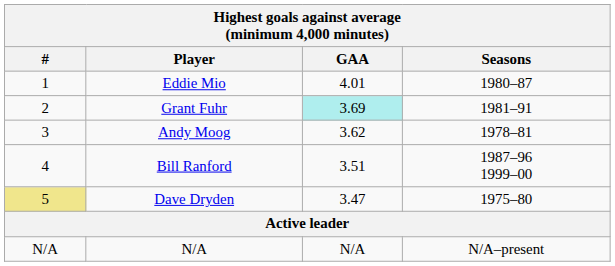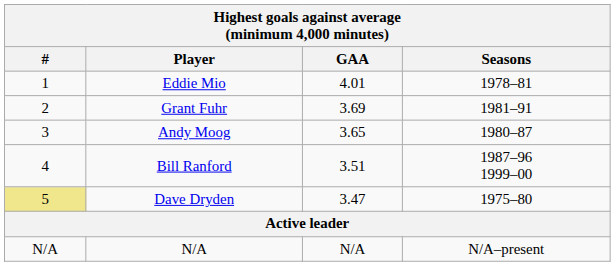Eddie Mio | Seasons: 1980–87 -> 1978–81
Grant Fuhr | GAA: paleturquoise background -> no background
Andy Moog | GAA: 3.62 -> 3.65
Andy Moog | Seasons: 1978–81 -> 1980–87
